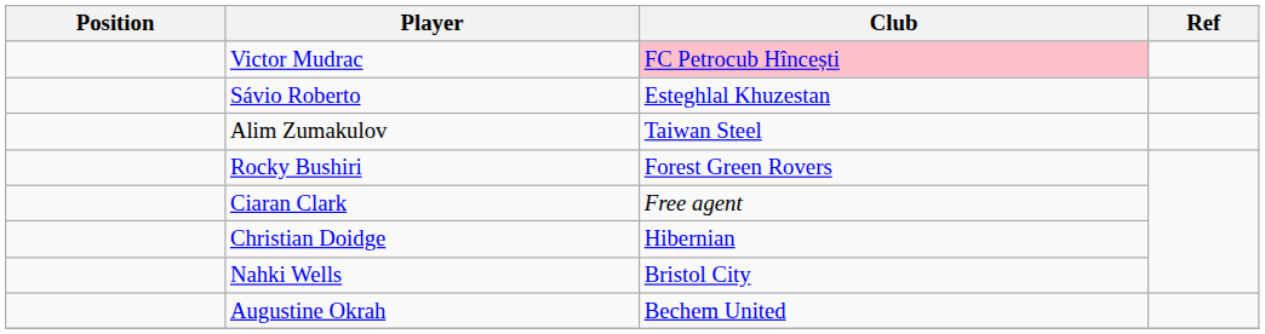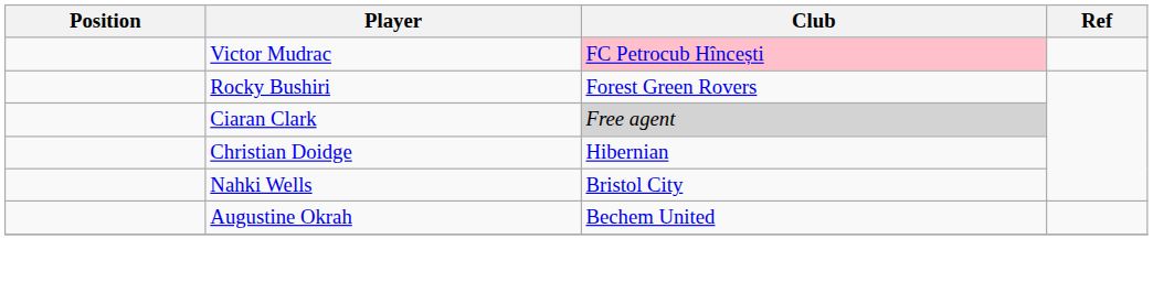- row: Sávio Roberto | Esteghlal Khuzestan
- row: Alim Zumakulov | Taiwan Steel
Ciaran Clark | Club: no background -> lightgrey background
